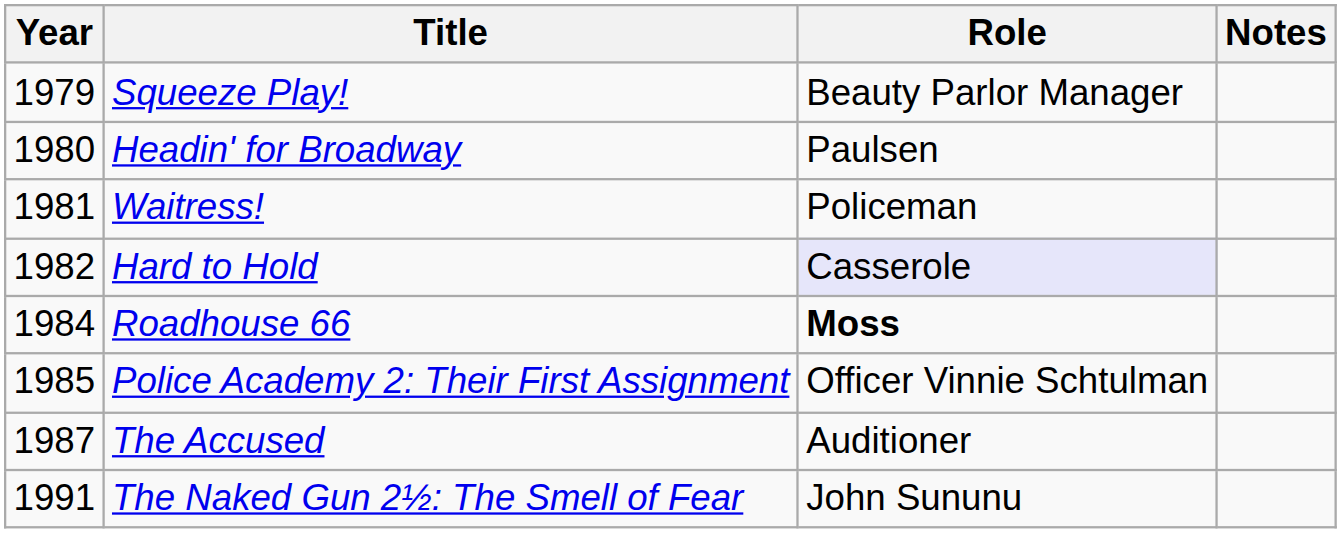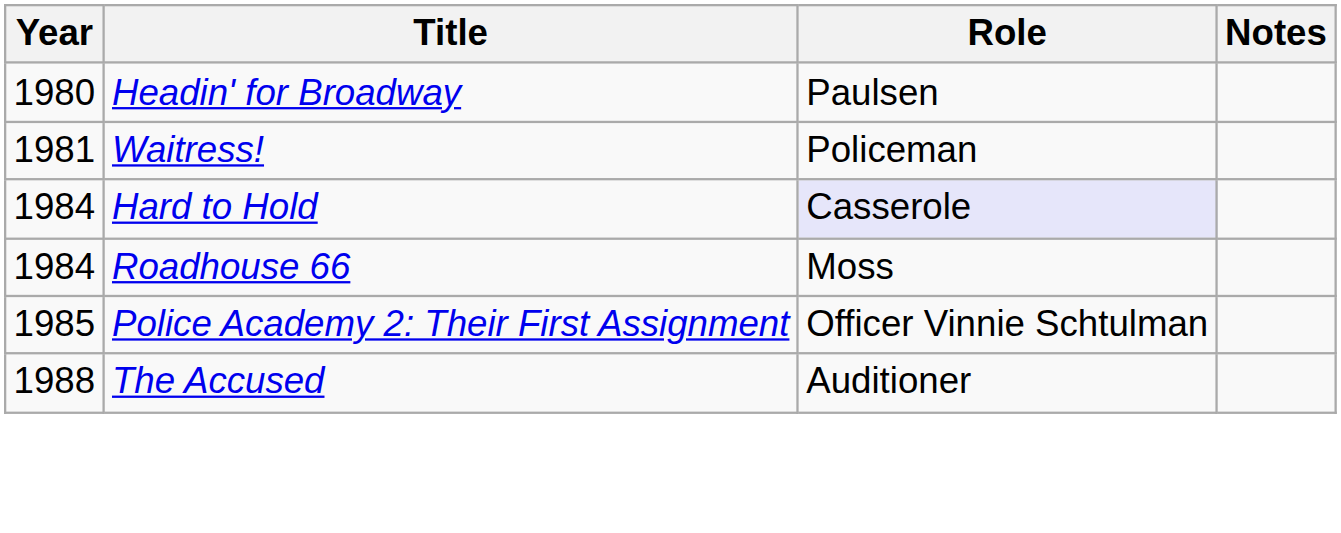- row: 1979 | Squeeze Play! | Beauty Parlor Manager
Hard to Hold | Year: 1982 -> 1984
Roadhouse 66 | Role: bold -> normal
The Accused | Year: 1987 -> 1988
- row: 1991 | The Naked Gun 2½: The Smell of Fear | John Sununu
